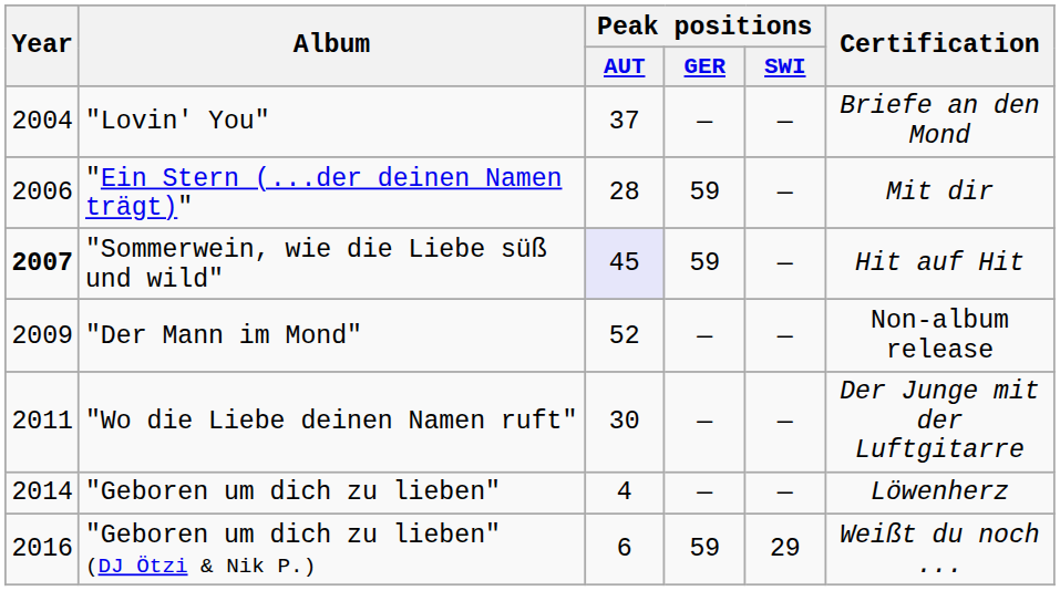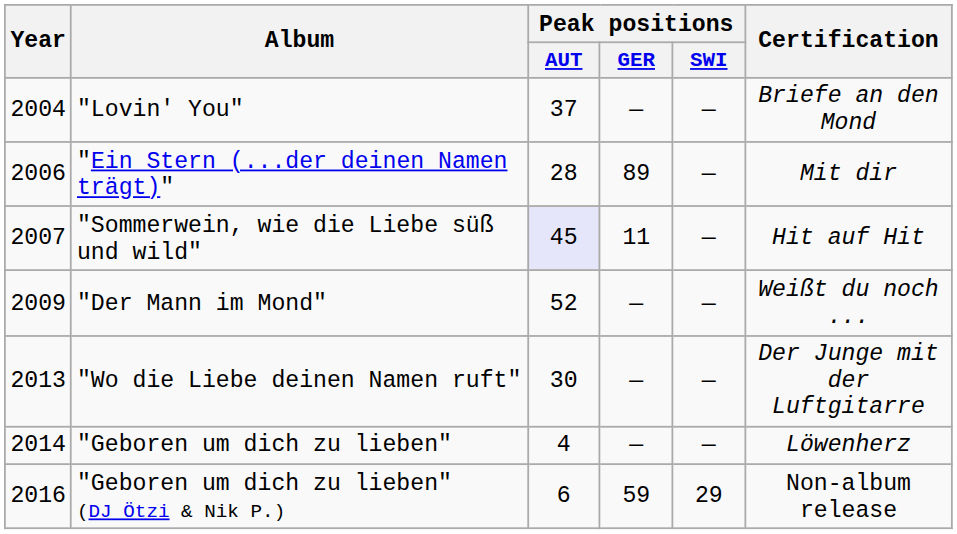"Ein Stern (...der deinen Namen trägt)" | Peak positions / GER: 59 -> 89
"Sommerwein, wie die Liebe süß und wild" | Year: bold -> normal
"Sommerwein, wie die Liebe süß und wild" | Peak positions / GER: 59 -> 11
"Der Mann im Mond" | Certification: Non-album release -> Weißt du noch ...
"Wo die Liebe deinen Namen ruft" | Year: 2011 -> 2013
"Geboren um dich zu lieben" (DJ Ötzi & Nik P.) | Certification: Weißt du noch ... -> Non-album release
